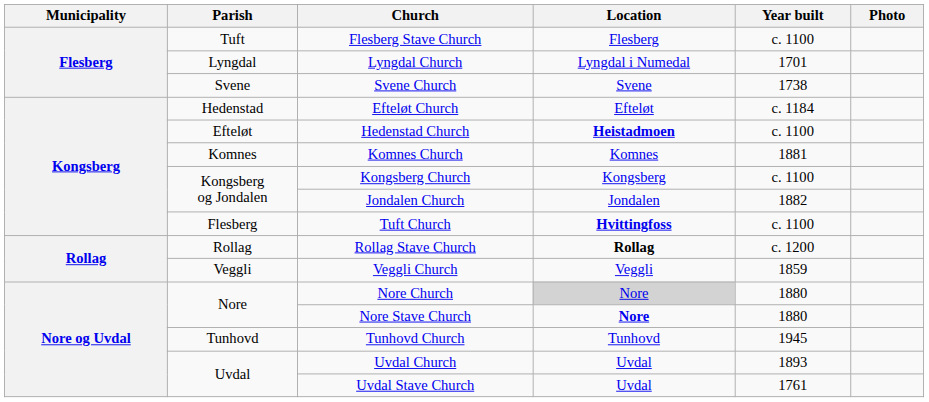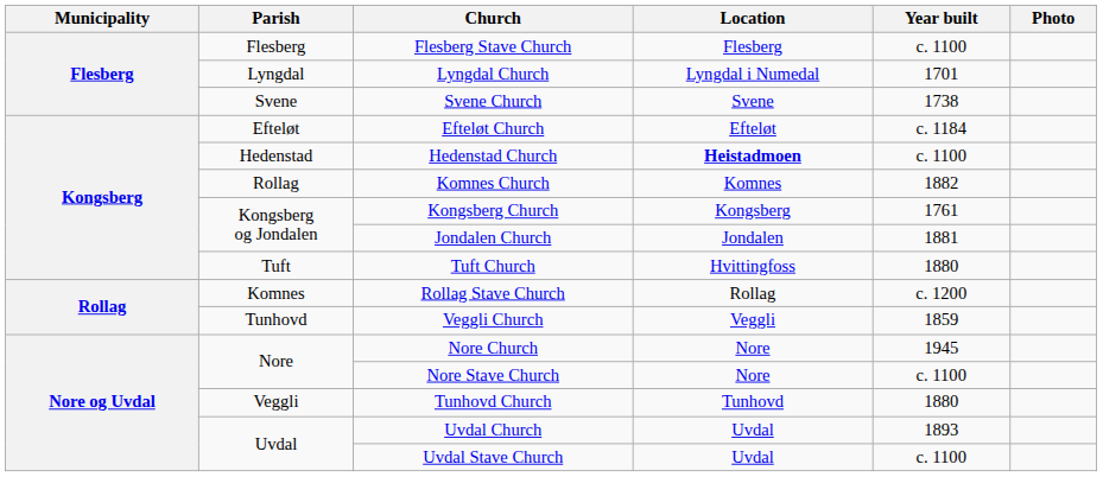Flesberg Stave Church | Parish: Tuft -> Flesberg
Efteløt Church | Parish: Hedenstad -> Efteløt
Hedenstad Church | Parish: Efteløt -> Hedenstad
Komnes Church | Parish: Komnes -> Rollag
Komnes Church | Year built: 1881 -> 1882
Kongsberg Church | Year built: c. 1100 -> 1761
Jondalen Church | Year built: 1882 -> 1881
Tuft Church | Parish: Flesberg -> Tuft
Tuft Church | Location: bold -> normal
Tuft Church | Year built: c. 1100 -> 1880
Rollag Stave Church | Parish: Rollag -> Komnes
Rollag Stave Church | Location: bold -> normal
Veggli Church | Parish: Veggli -> Tunhovd
Nore Church | Location: lightgrey background -> no background
Nore Church | Year built: 1880 -> 1945
Nore Stave Church | Location: bold -> normal
Nore Stave Church | Year built: 1880 -> c. 1100
Tunhovd Church | Parish: Tunhovd -> Veggli
Tunhovd Church | Year built: 1945 -> 1880
Uvdal Stave Church | Year built: 1761 -> c. 1100
